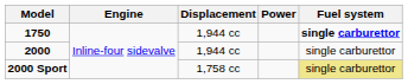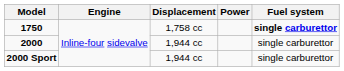1750 | Displacement: 1,944 cc -> 1,758 cc
2000 Sport | Displacement: 1,758 cc -> 1,944 cc
2000 Sport | Fuel system: khaki background -> no background
